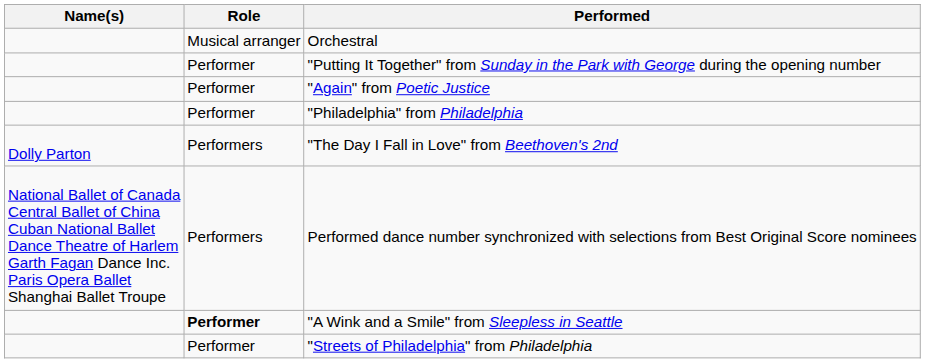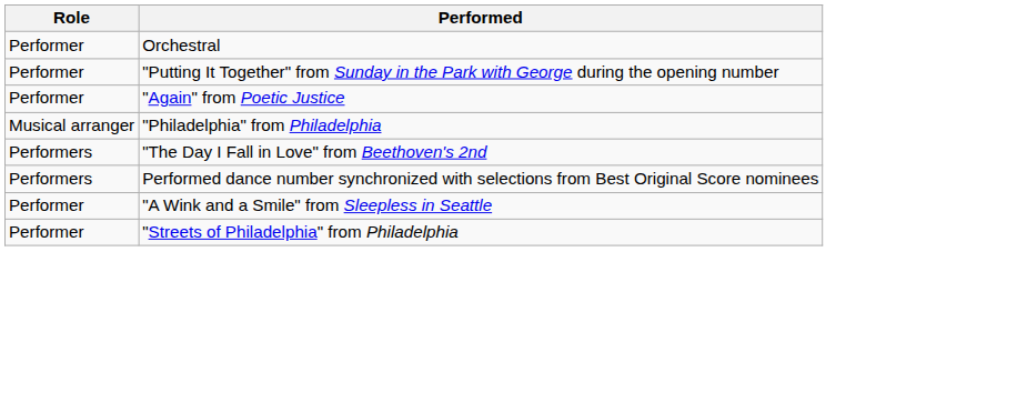- column: Name(s) | Dolly Parton | National Ballet of Canada Central Ballet of China Cuban National Ballet Dance Theatre of Harlem Garth Fagan Dance Inc. Paris Opera Ballet Shanghai Ballet Troupe
Orchestral | Role: Musical arranger -> Performer
"Philadelphia" from Philadelphia | Role: Performer -> Musical arranger
"A Wink and a Smile" from Sleepless in Seattle | Role: bold -> normal
